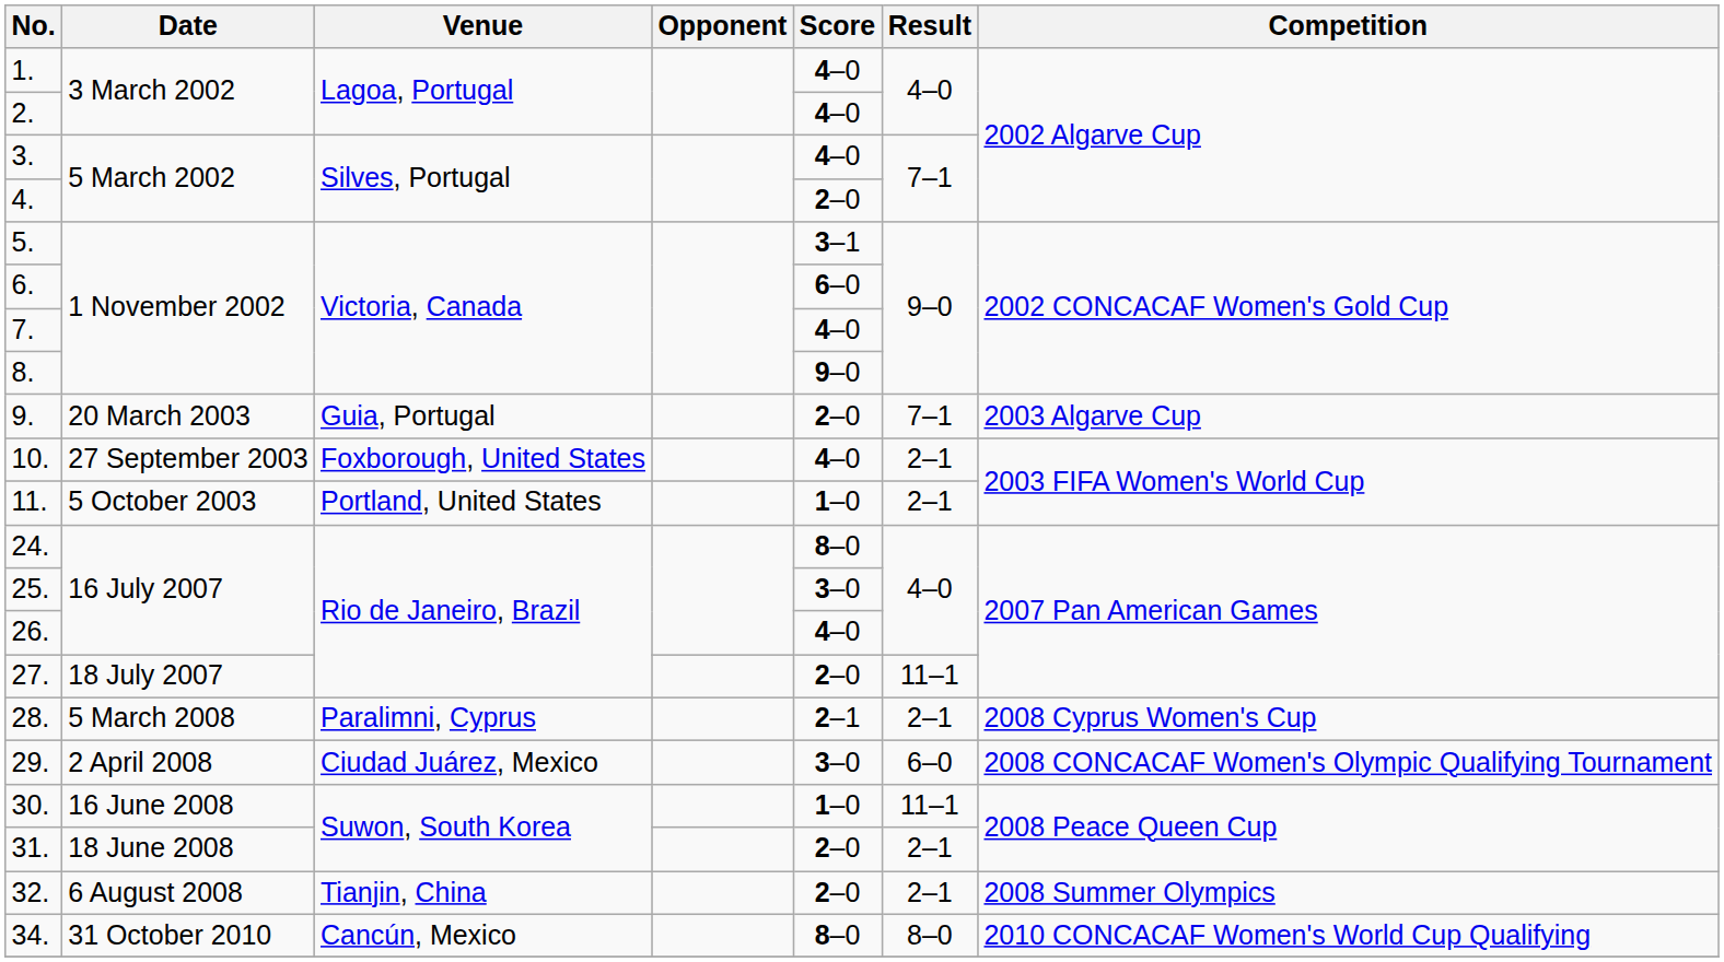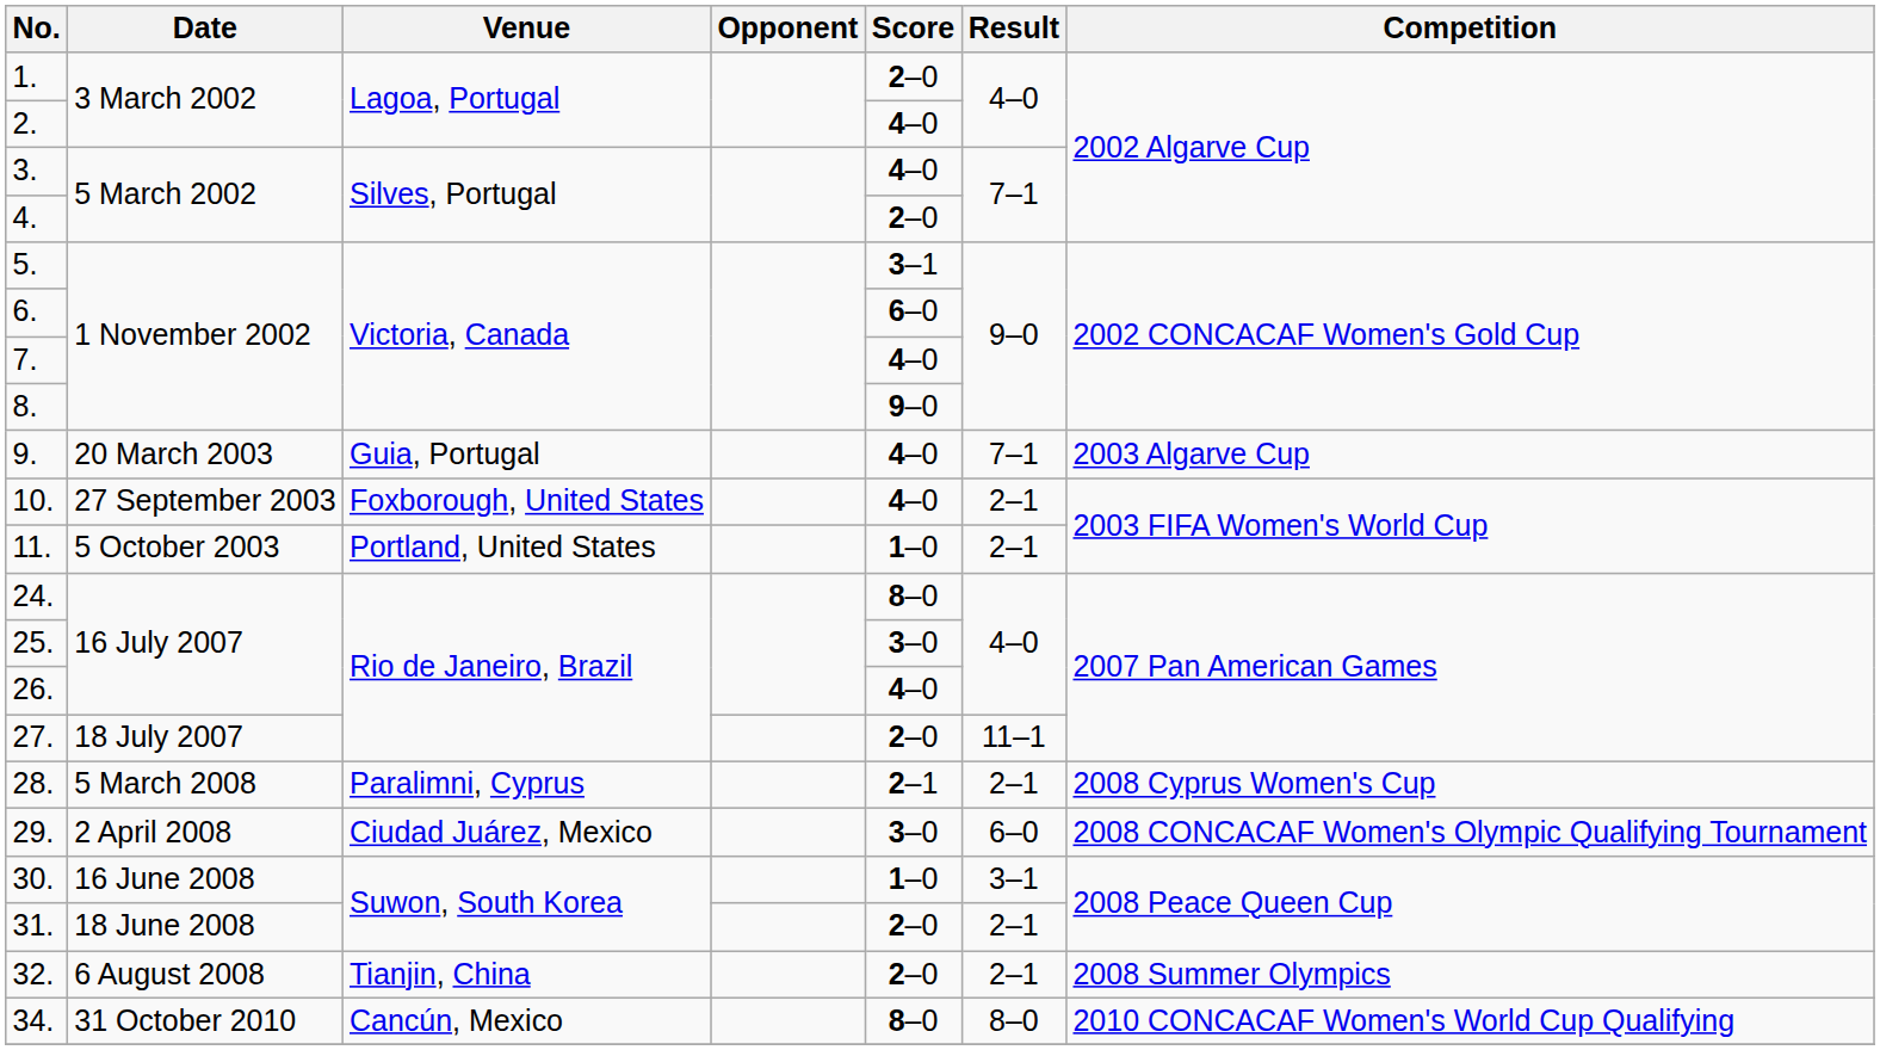1. | Score: 4–0 -> 2–0
9. | Score: 2–0 -> 4–0
30. | Result: 11–1 -> 3–1
